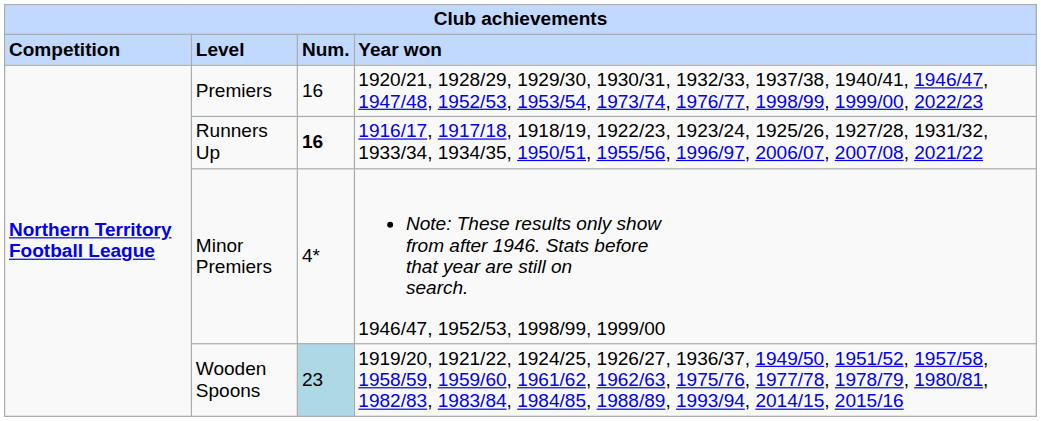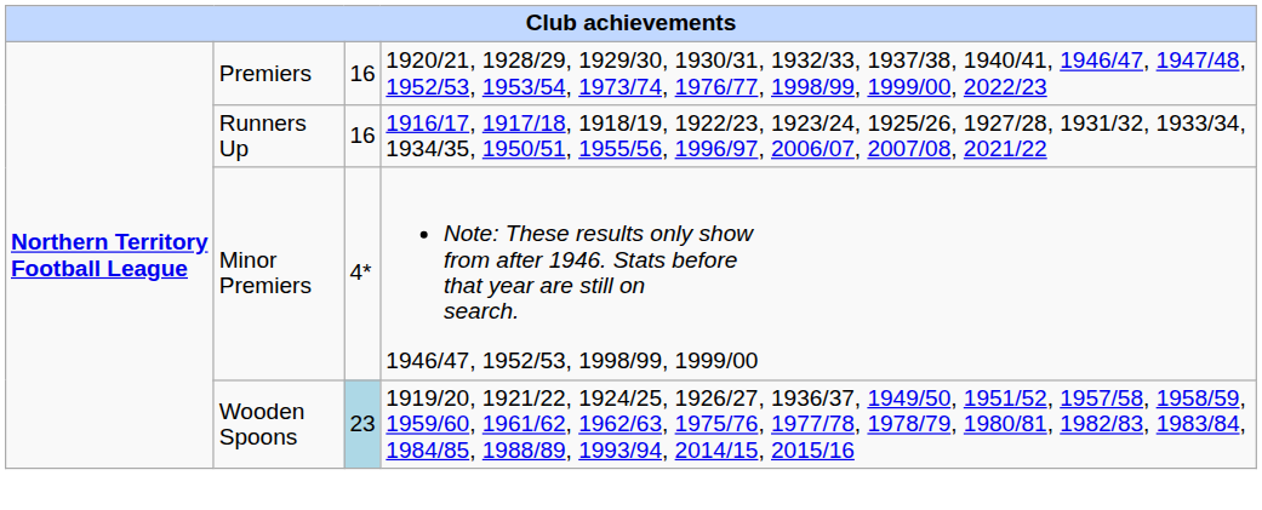- row: Competition | Level | Num. | Year won
Runners Up | column 3: bold -> normal
